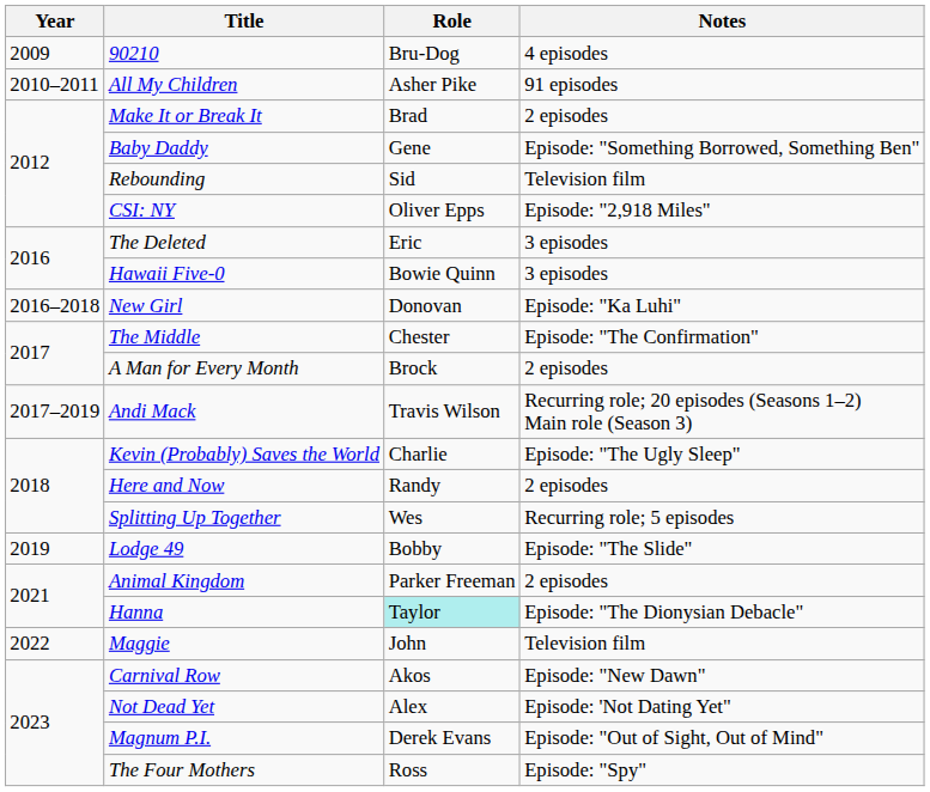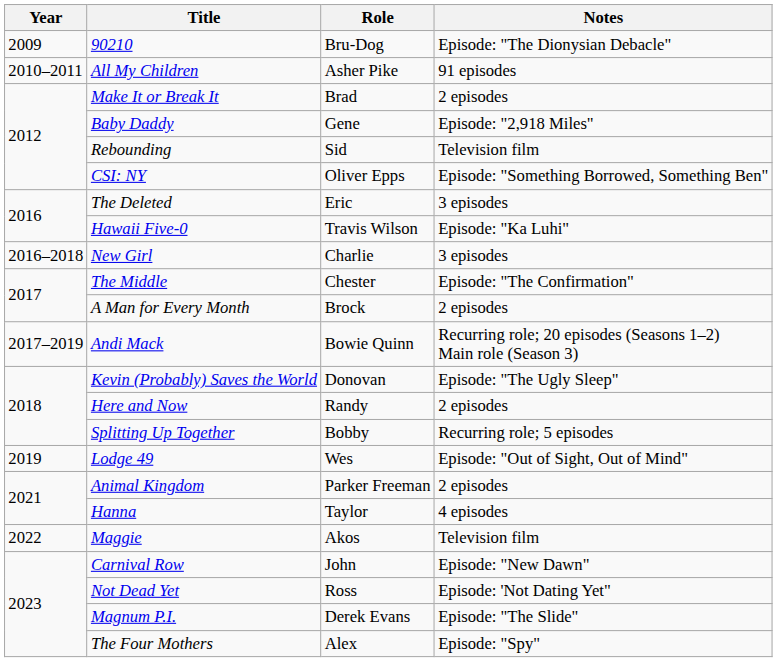90210 | Notes: 4 episodes -> Episode: "The Dionysian Debacle"
Baby Daddy | Notes: Episode: "Something Borrowed, Something Ben" -> Episode: "2,918 Miles"
CSI: NY | Notes: Episode: "2,918 Miles" -> Episode: "Something Borrowed, Something Ben"
Hawaii Five-0 | Role: Bowie Quinn -> Travis Wilson
Hawaii Five-0 | Notes: 3 episodes -> Episode: "Ka Luhi"
New Girl | Role: Donovan -> Charlie
New Girl | Notes: Episode: "Ka Luhi" -> 3 episodes
Andi Mack | Role: Travis Wilson -> Bowie Quinn
Kevin (Probably) Saves the World | Role: Charlie -> Donovan
Splitting Up Together | Role: Wes -> Bobby
Lodge 49 | Role: Bobby -> Wes
Lodge 49 | Notes: Episode: "The Slide" -> Episode: "Out of Sight, Out of Mind"
Hanna | Role: paleturquoise background -> no background
Hanna | Notes: Episode: "The Dionysian Debacle" -> 4 episodes
Maggie | Role: John -> Akos
Carnival Row | Role: Akos -> John
Not Dead Yet | Role: Alex -> Ross
Magnum P.I. | Notes: Episode: "Out of Sight, Out of Mind" -> Episode: "The Slide"
The Four Mothers | Role: Ross -> Alex
